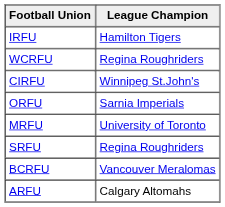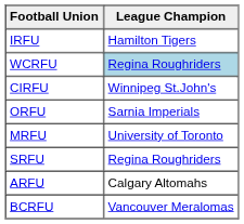WCRFU | League Champion: no background -> lightblue background
rows swapped: ARFU <-> BCRFU
